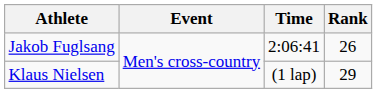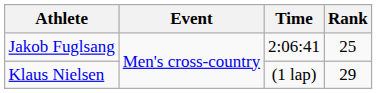Jakob Fuglsang | Rank: 26 -> 25
